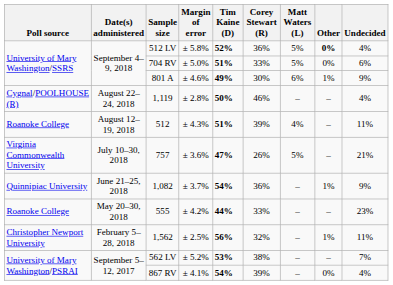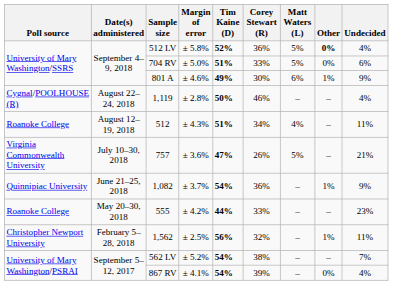512 | Corey Stewart (R): 39% -> 34%
562 LV | Tim Kaine (D): 53% -> 54%
